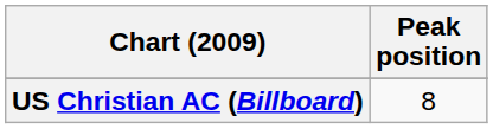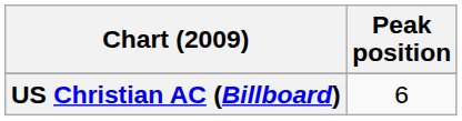US Christian AC (Billboard) | Peak position: 8 -> 6
